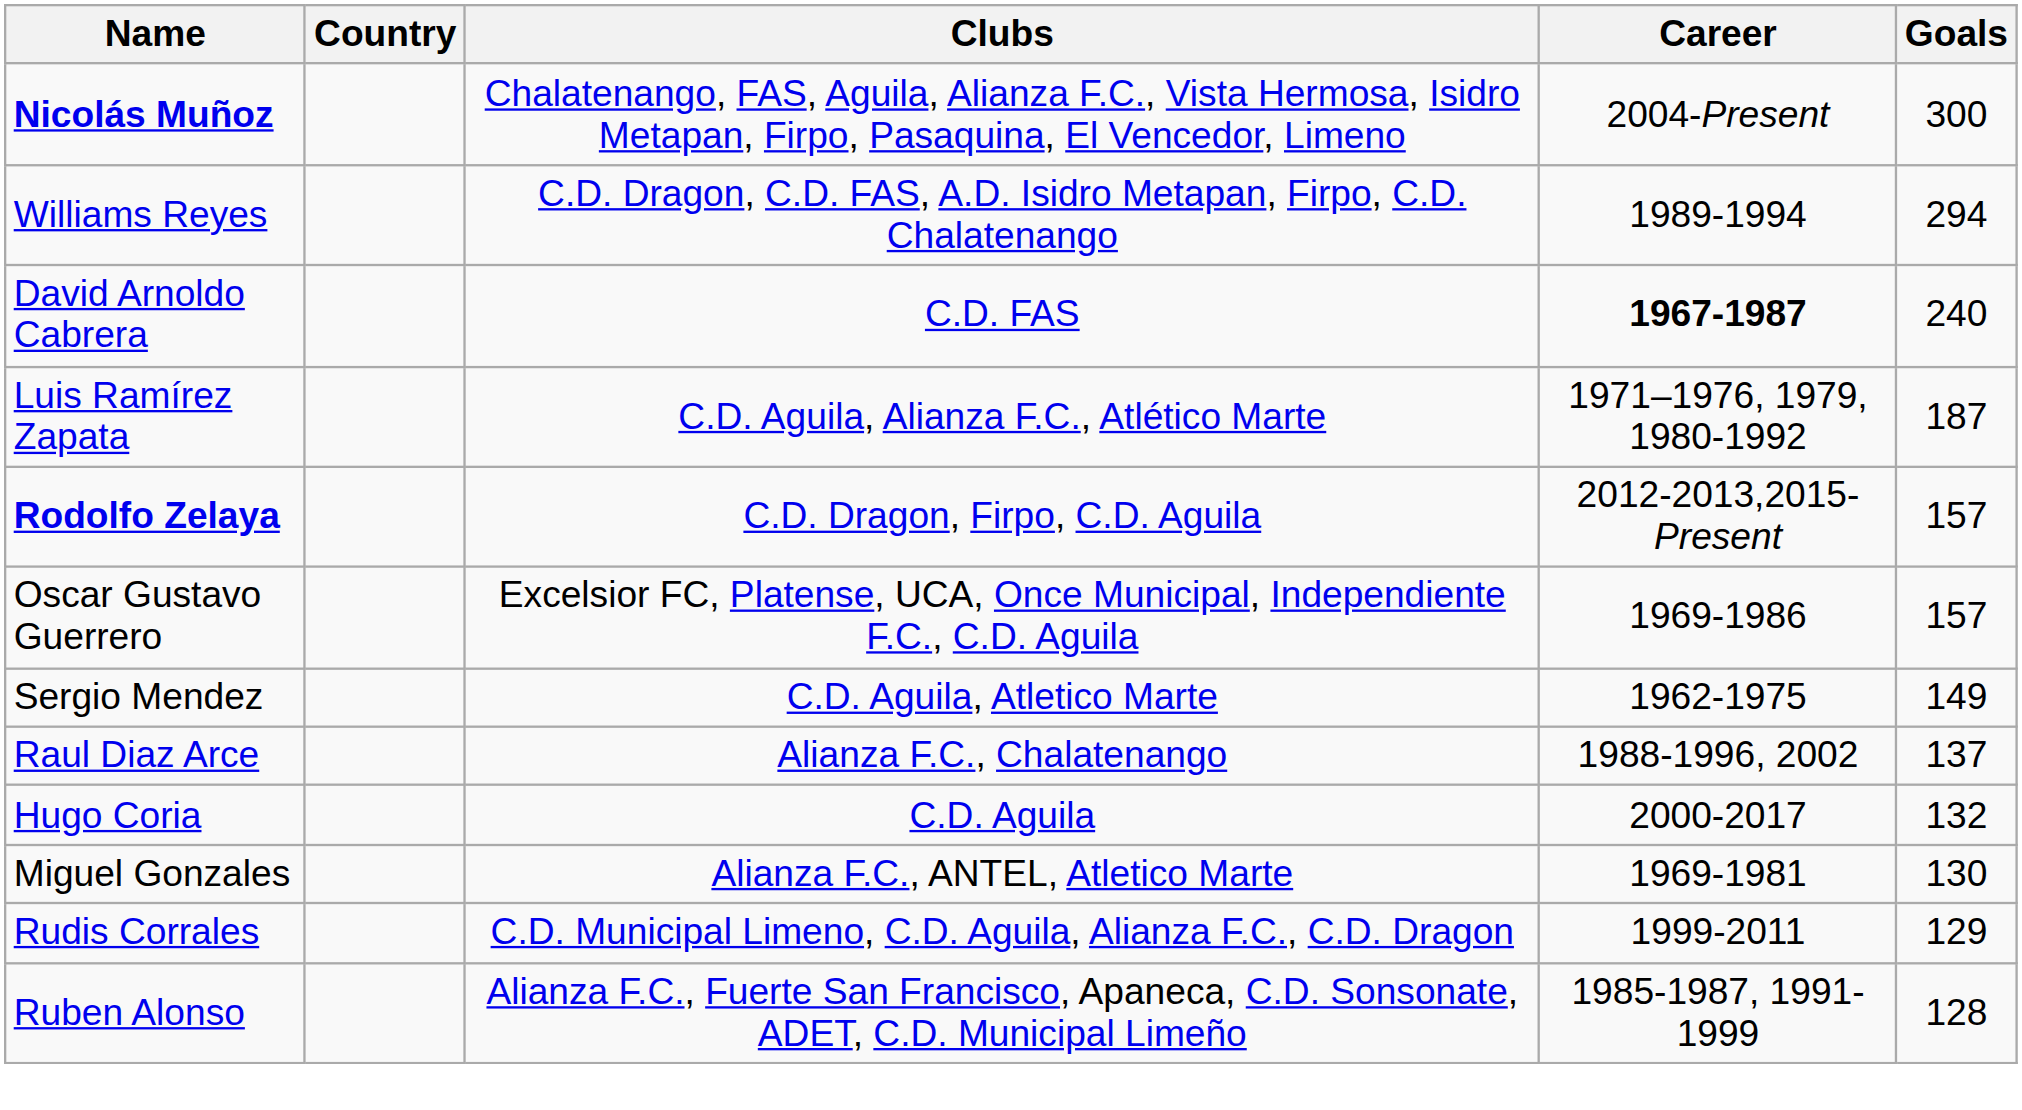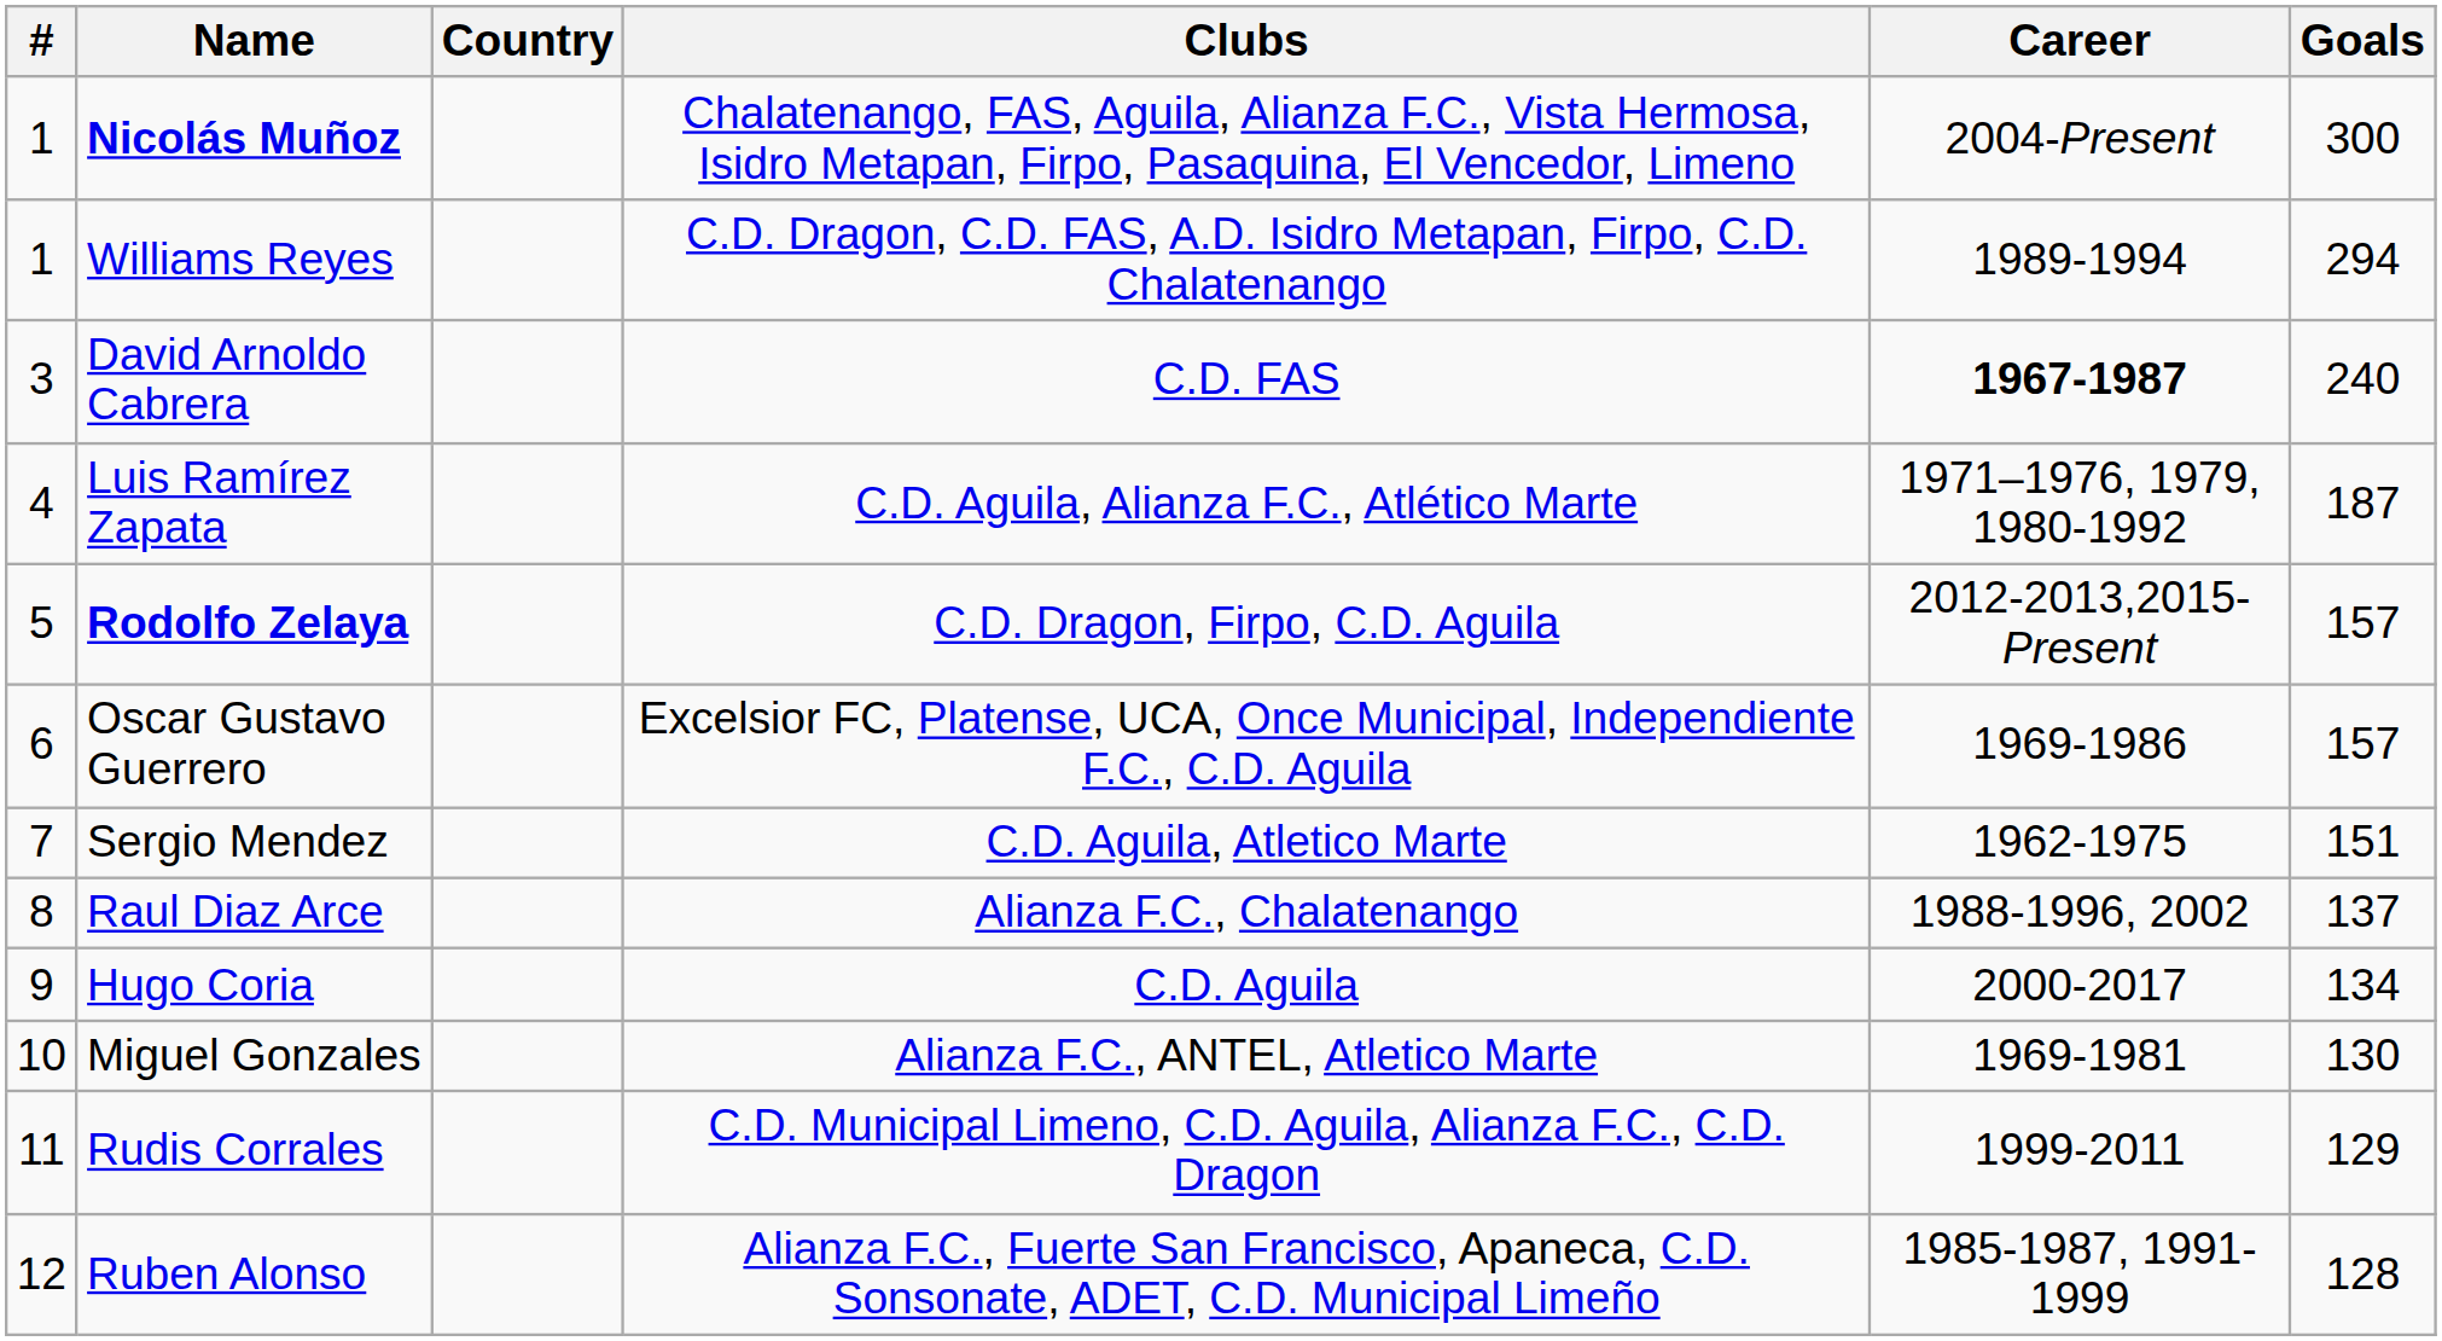+ column: # | 1 | 1 | 3 | 4 | 5 | 6 | 7 | 8 | 9 | 10 | 11 | 12
Sergio Mendez | Goals: 149 -> 151
Hugo Coria | Goals: 132 -> 134
